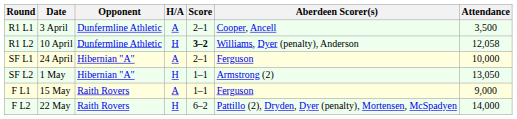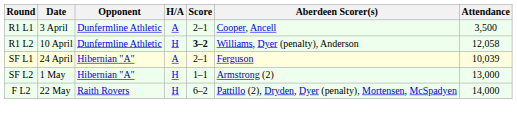SF L1 | Attendance: 10,000 -> 10,039
SF L2 | Attendance: 13,050 -> 13,000
- row: F L1 | 15 May | Raith Rovers | A | 1–1 | Ferguson | 9,000
